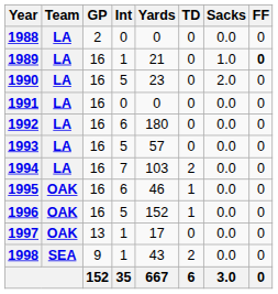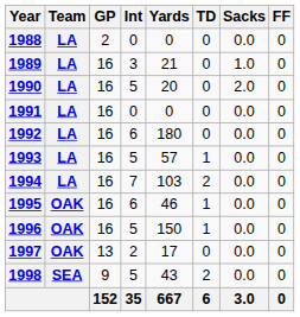1989 | Int: 1 -> 3
1989 | FF: bold -> normal
1990 | Yards: 23 -> 20
1993 | TD: 0 -> 1
1996 | Yards: 152 -> 150
1997 | Int: 1 -> 2
1998 | Int: 1 -> 5
